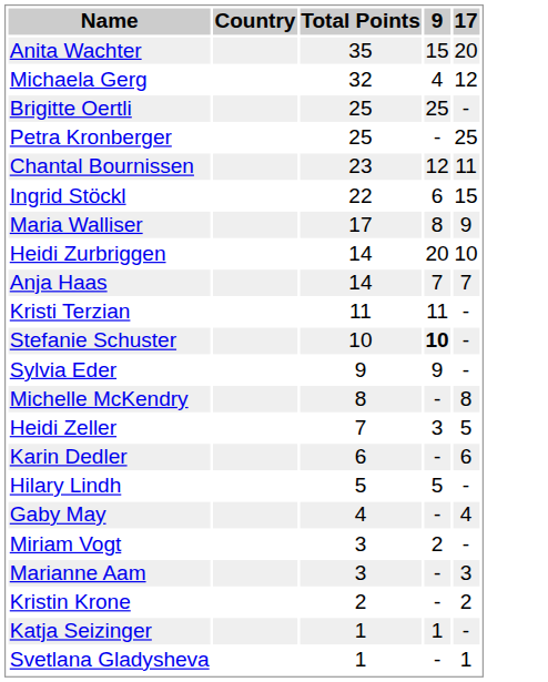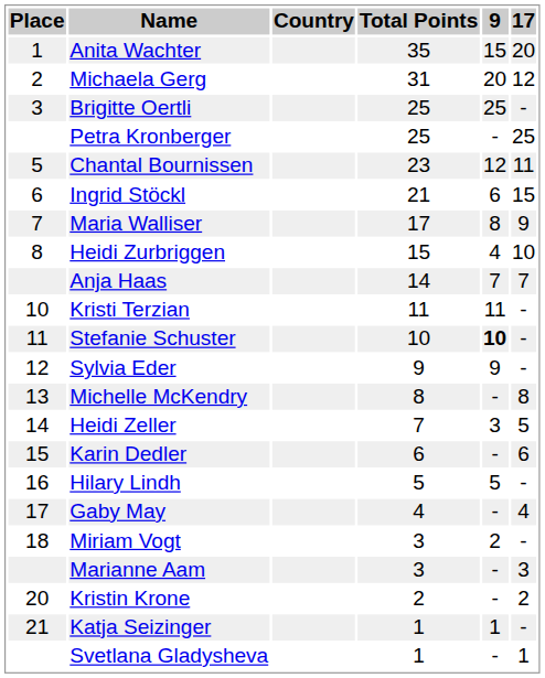+ column: Place | 1 | 2 | 3 | 5 | 6 | 7 | 8 | 10 | 11 | 12 | 13 | 14 | 15 | 16 | 17 | 18 | 20 | 21
Michaela Gerg | Total Points: 32 -> 31
Michaela Gerg | 9: 4 -> 20
Ingrid Stöckl | Total Points: 22 -> 21
Heidi Zurbriggen | Total Points: 14 -> 15
Heidi Zurbriggen | 9: 20 -> 4
